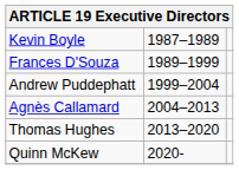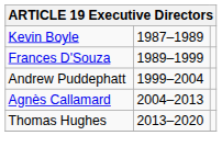- row: Quinn McKew | 2020-
